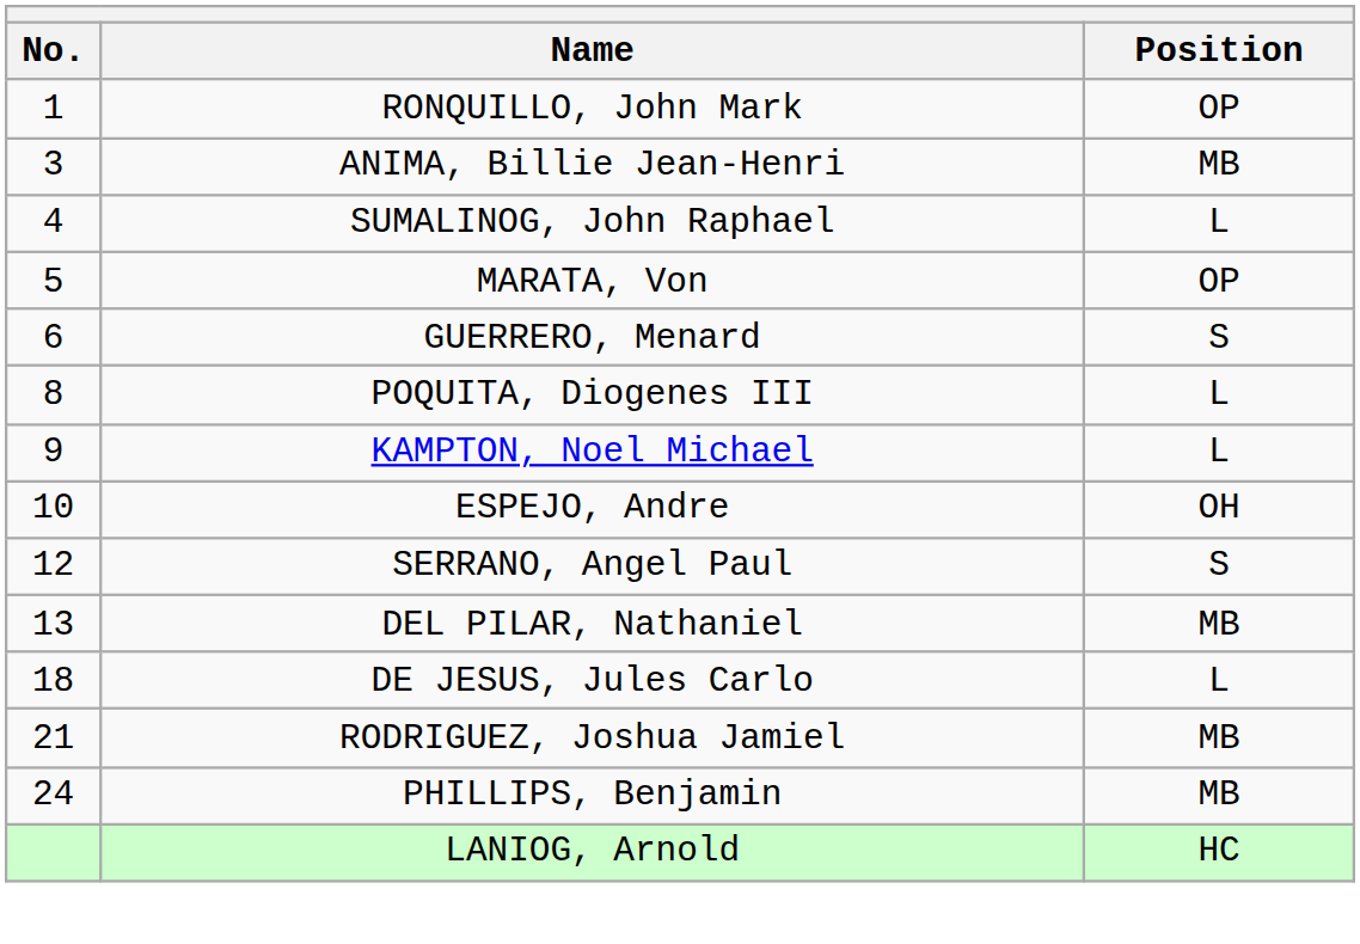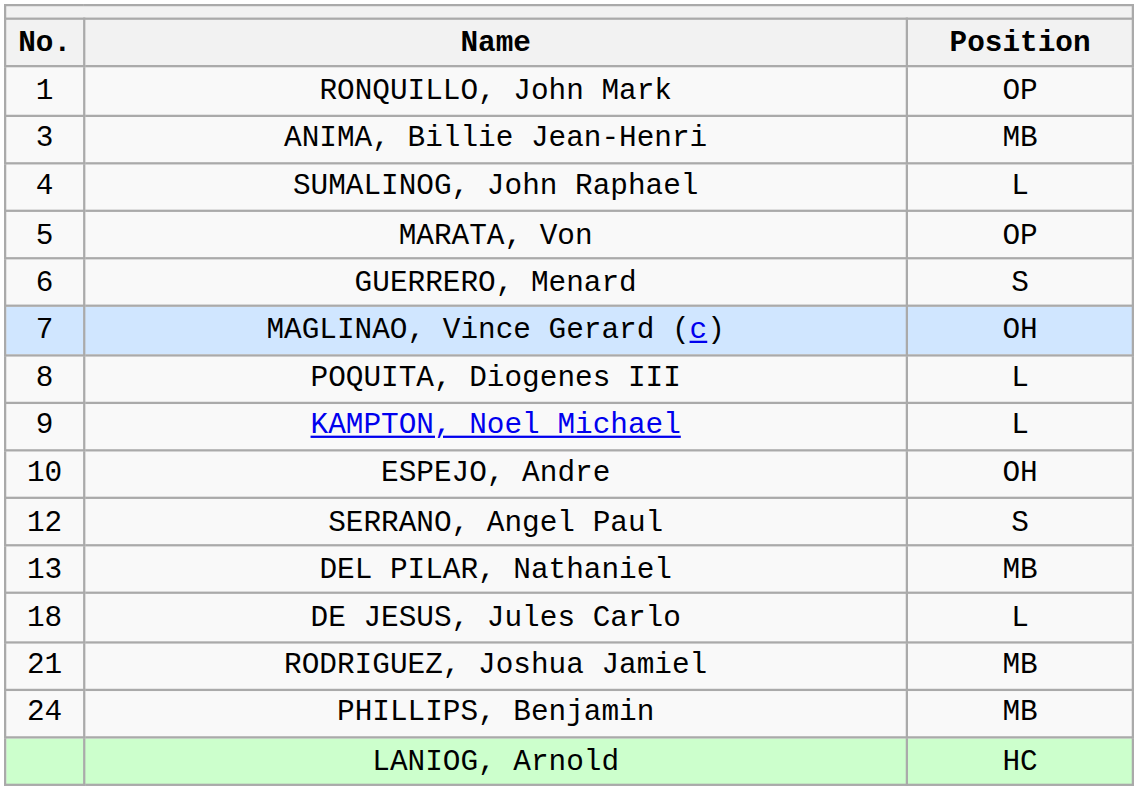+ row: 7 | MAGLINAO, Vince Gerard (c) | OH
